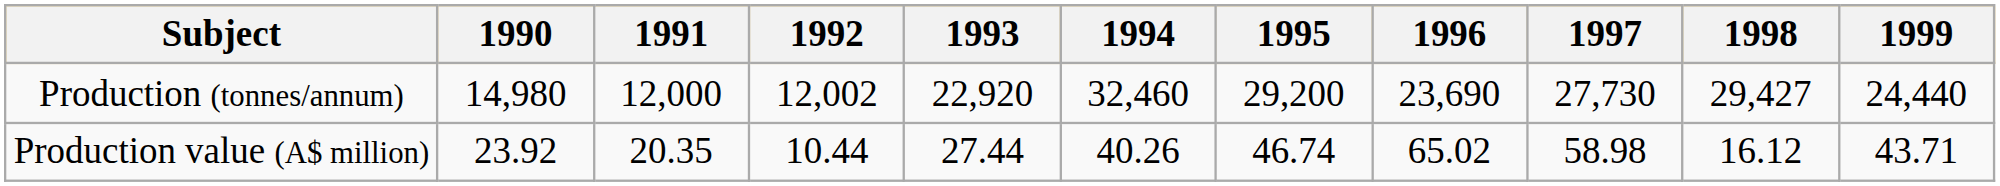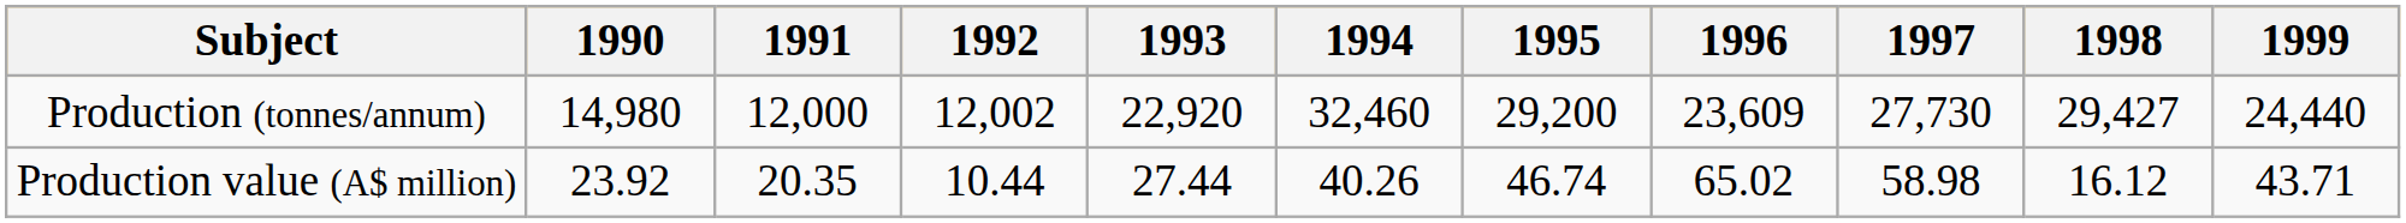Production (tonnes/annum) | 1996: 23,690 -> 23,609
